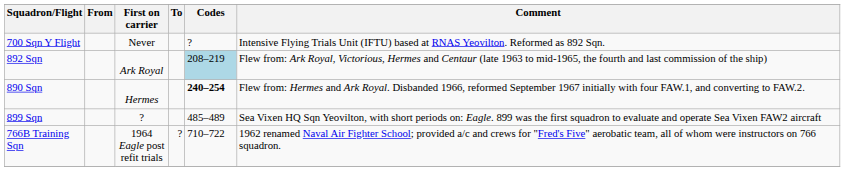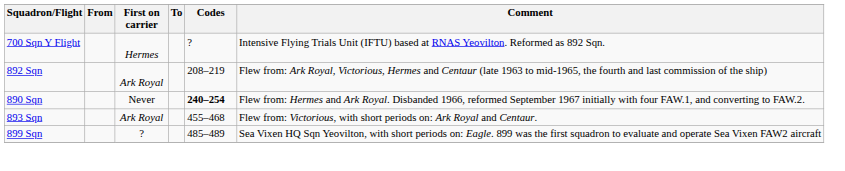700 Sqn Y Flight | First on carrier: Never -> Hermes
892 Sqn | Codes: lightblue background -> no background
890 Sqn | First on carrier: Hermes -> Never
+ row: 893 Sqn | Ark Royal | 455–468 | Flew from: Victorious, with short periods on: Ark Royal and Centaur.
- row: 766B Training Sqn | 1964 Eagle post refit trials | ? | 710–722 | 1962 renamed Naval Air Fighter School; provided a/c and crews for "Fred's Five" aerobatic team, all of whom were instructors on 766 squadron.
